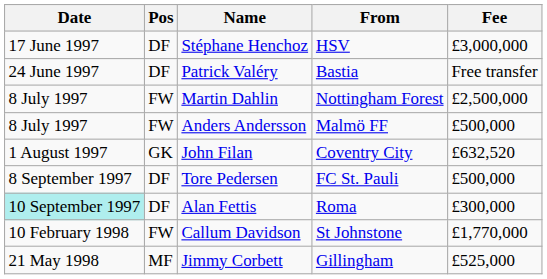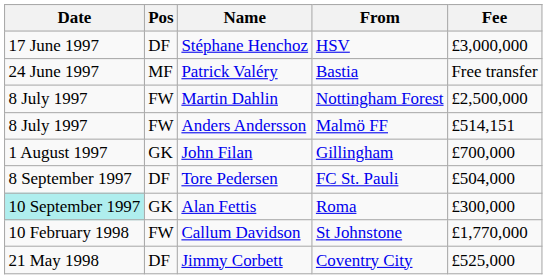Patrick Valéry | Pos: DF -> MF
Anders Andersson | Fee: £500,000 -> £514,151
John Filan | From: Coventry City -> Gillingham
John Filan | Fee: £632,520 -> £700,000
Tore Pedersen | Fee: £500,000 -> £504,000
Alan Fettis | Pos: DF -> GK
Jimmy Corbett | Pos: MF -> DF
Jimmy Corbett | From: Gillingham -> Coventry City
